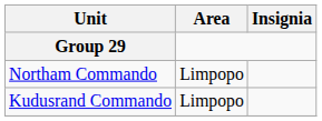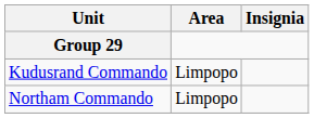rows swapped: Kudusrand Commando <-> Northam Commando
